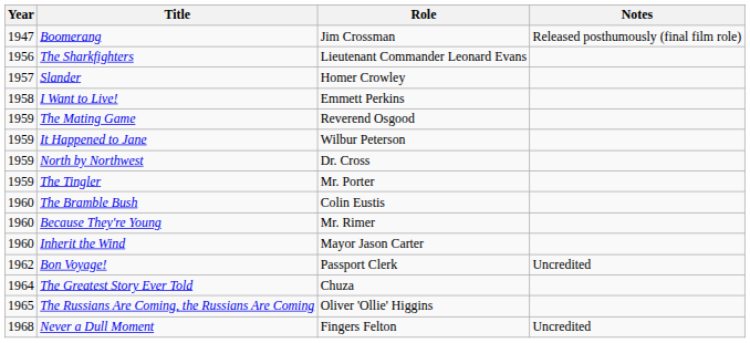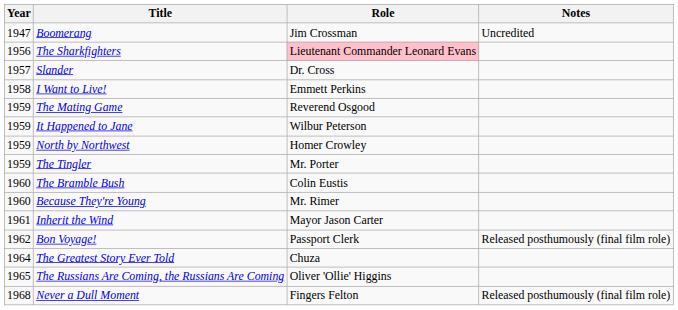Boomerang | Notes: Released posthumously (final film role) -> Uncredited
The Sharkfighters | Role: no background -> pink background
Slander | Role: Homer Crowley -> Dr. Cross
North by Northwest | Role: Dr. Cross -> Homer Crowley
Inherit the Wind | Year: 1960 -> 1961
Bon Voyage! | Notes: Uncredited -> Released posthumously (final film role)
Never a Dull Moment | Notes: Uncredited -> Released posthumously (final film role)
